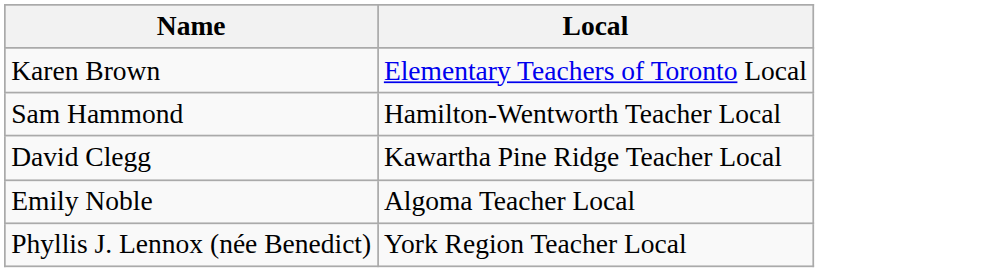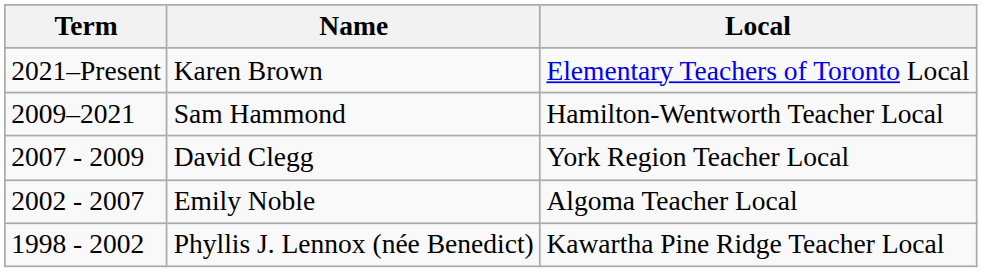+ column: Term | 2021–Present | 2009–2021 | 2007 - 2009 | 2002 - 2007 | 1998 - 2002
David Clegg | Local: Kawartha Pine Ridge Teacher Local -> York Region Teacher Local
Phyllis J. Lennox (née Benedict) | Local: York Region Teacher Local -> Kawartha Pine Ridge Teacher Local
